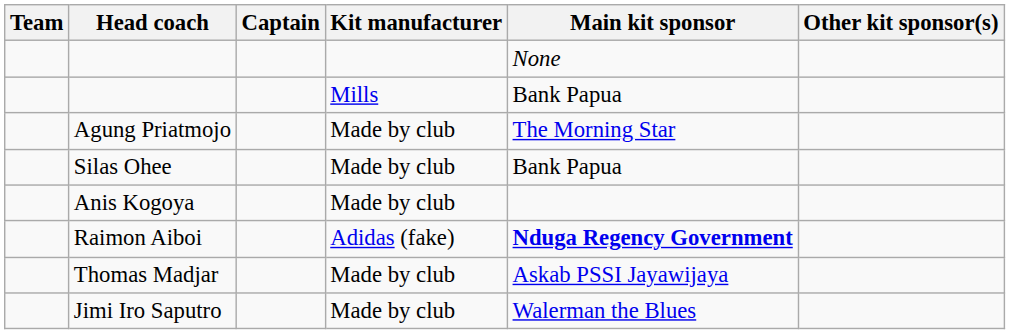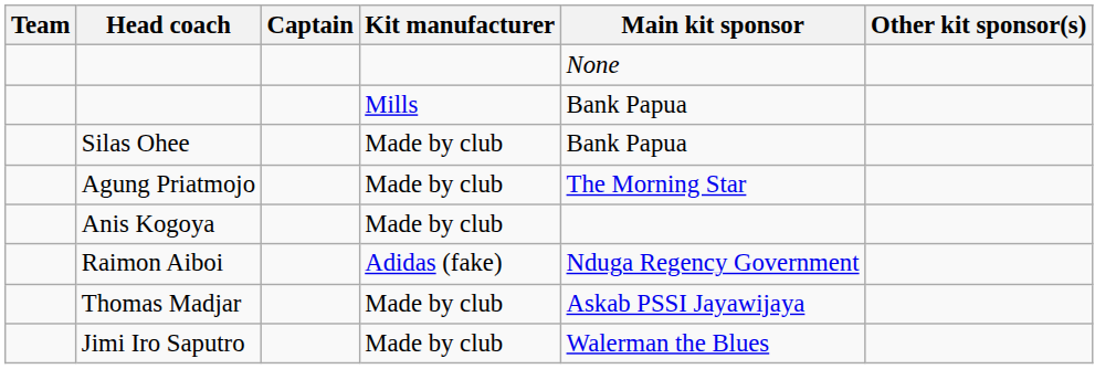rows swapped: Agung Priatmojo <-> Silas Ohee
Raimon Aiboi | Main kit sponsor: bold -> normal
